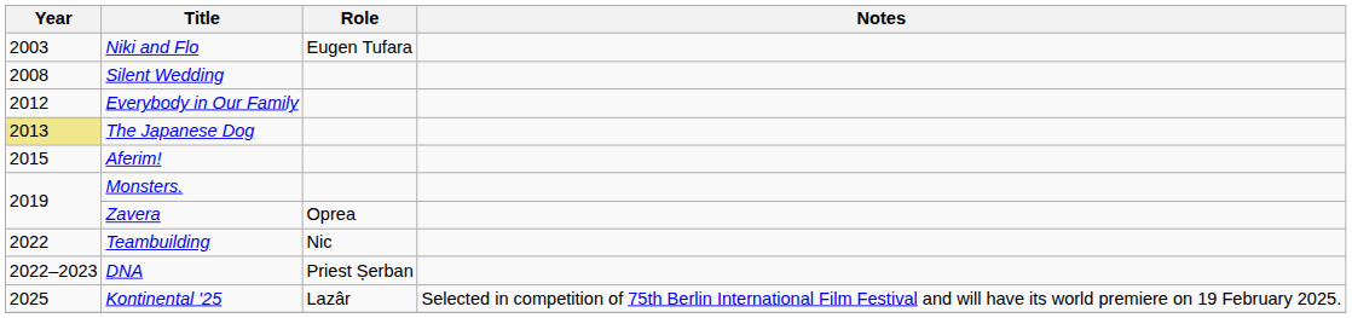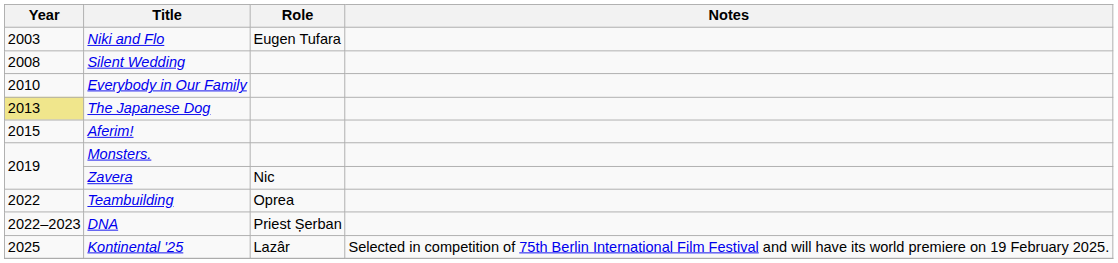Everybody in Our Family | Year: 2012 -> 2010
Zavera | Role: Oprea -> Nic
Teambuilding | Role: Nic -> Oprea
